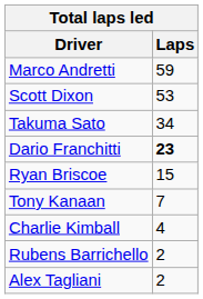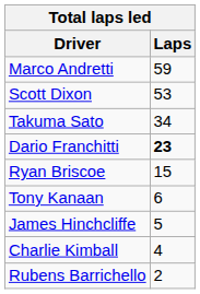Tony Kanaan | Laps: 7 -> 6
+ row: James Hinchcliffe | 5
- row: Alex Tagliani | 2
